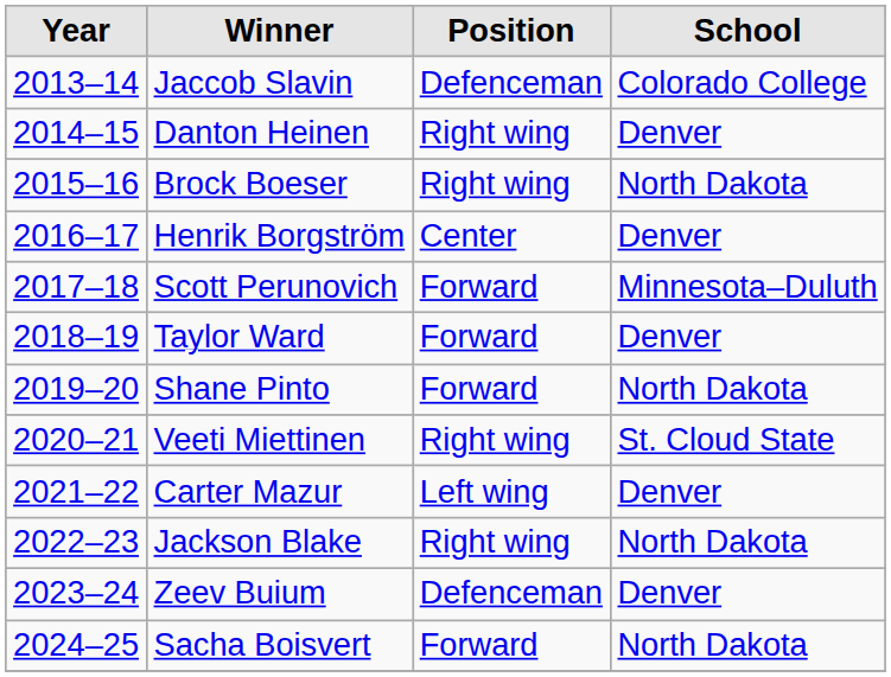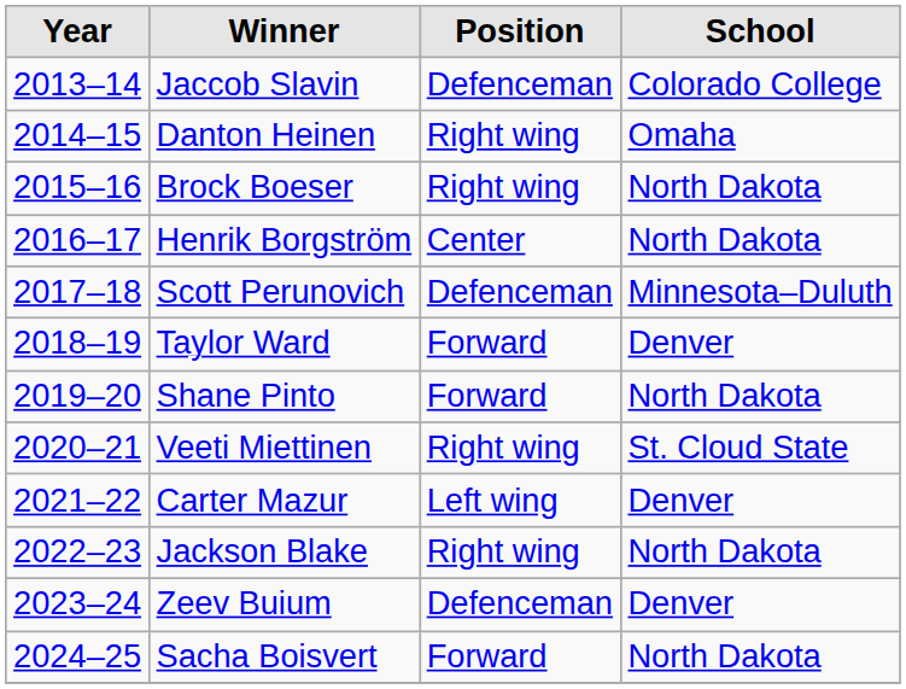Danton Heinen | School: Denver -> Omaha
Henrik Borgström | School: Denver -> North Dakota
Scott Perunovich | Position: Forward -> Defenceman
